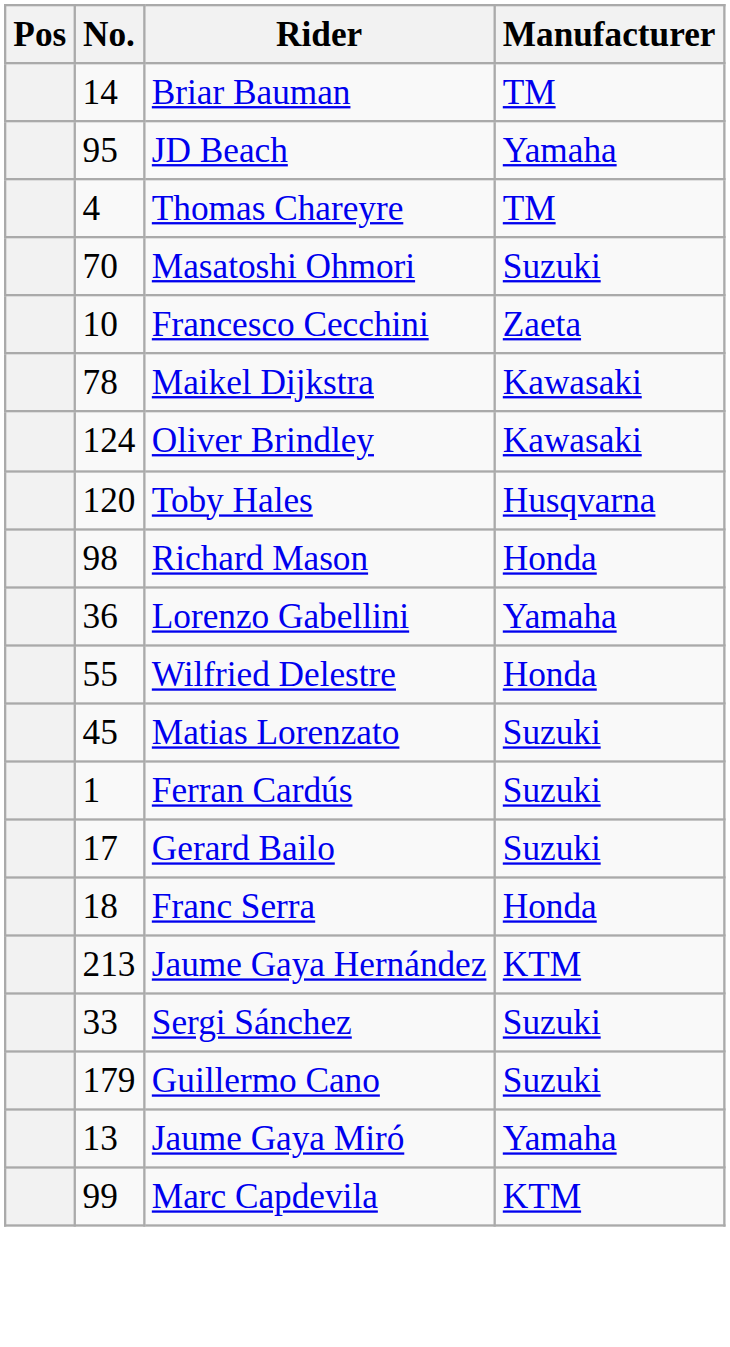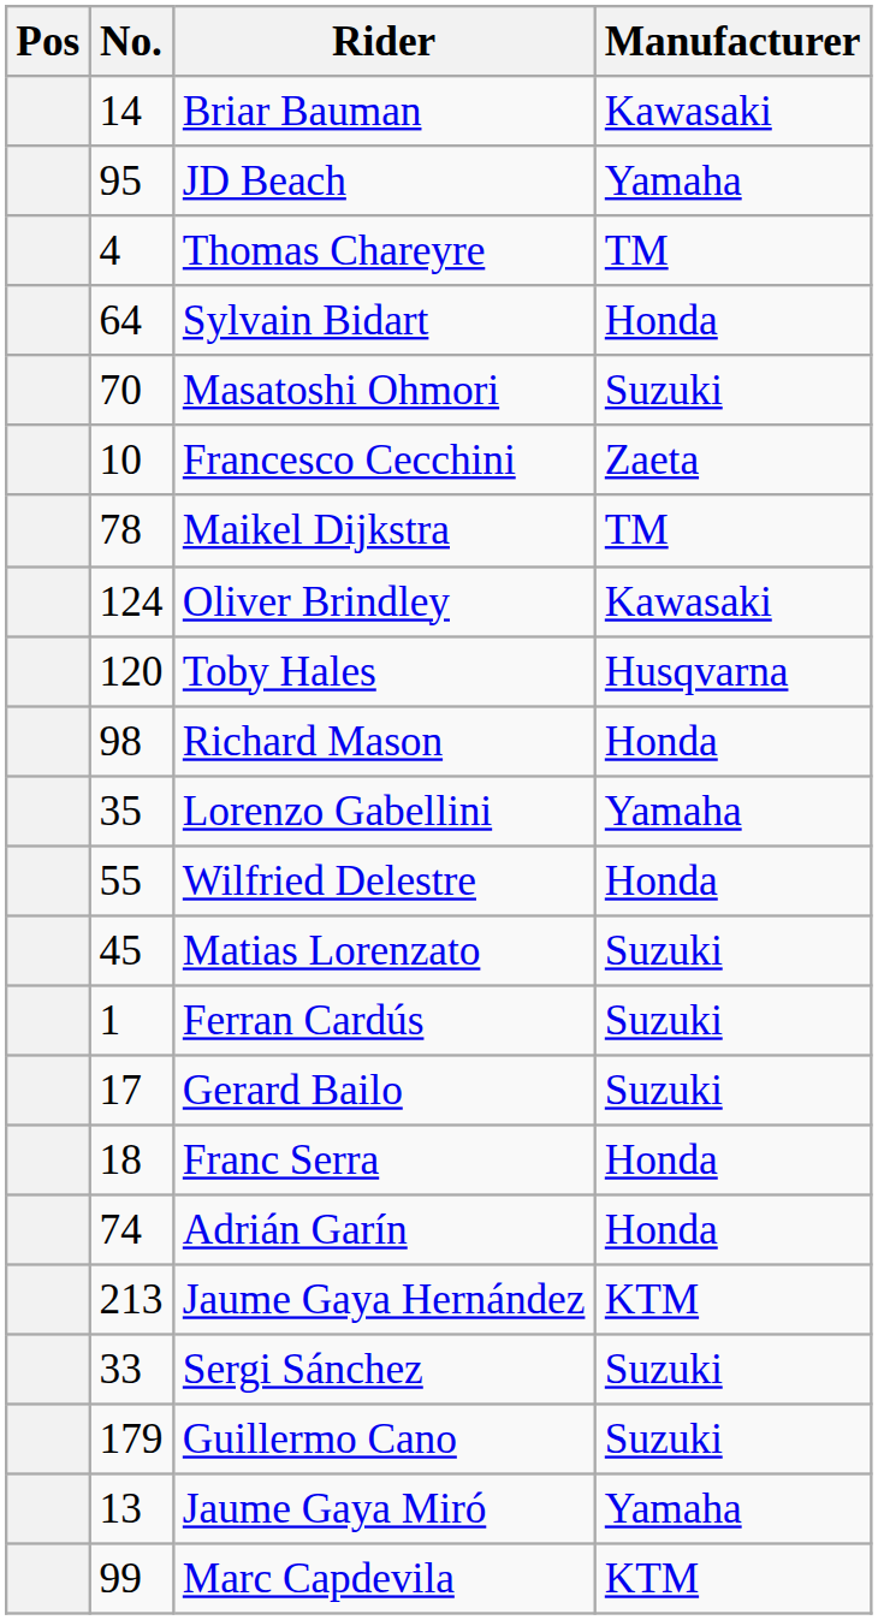Briar Bauman | Manufacturer: TM -> Kawasaki
+ row: 64 | Sylvain Bidart | Honda
Maikel Dijkstra | Manufacturer: Kawasaki -> TM
Lorenzo Gabellini | No.: 36 -> 35
+ row: 74 | Adrián Garín | Honda
